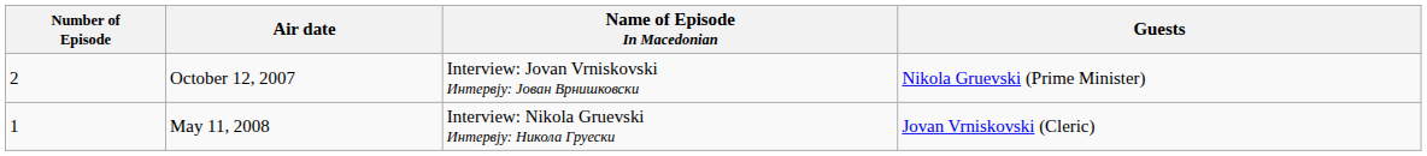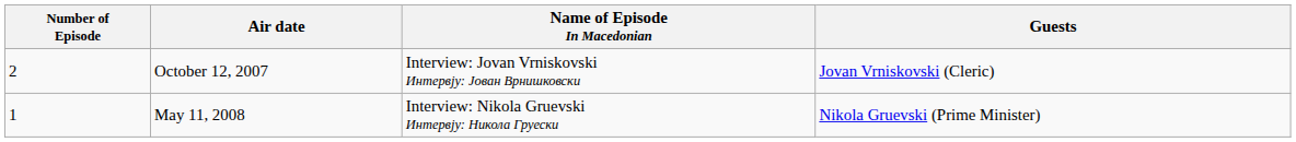October 12, 2007 | Guests: Nikola Gruevski (Prime Minister) -> Jovan Vrniskovski (Cleric)
May 11, 2008 | Guests: Jovan Vrniskovski (Cleric) -> Nikola Gruevski (Prime Minister)
